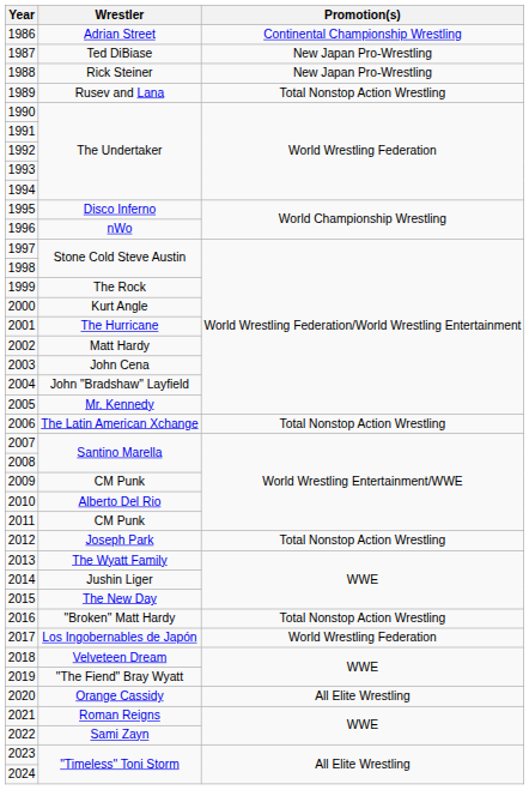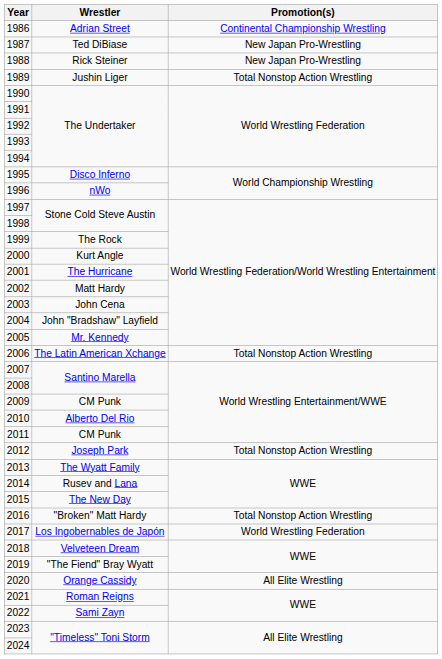1989 | Wrestler: Rusev and Lana -> Jushin Liger
2014 | Wrestler: Jushin Liger -> Rusev and Lana
